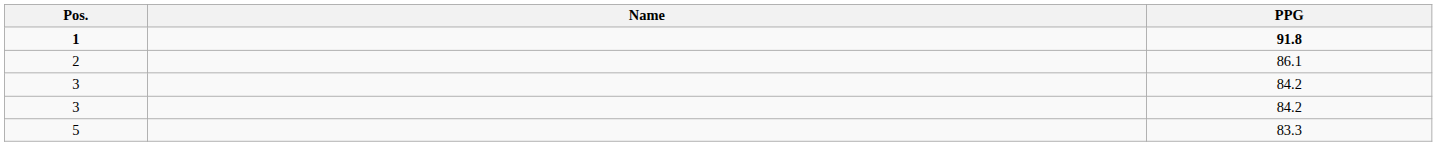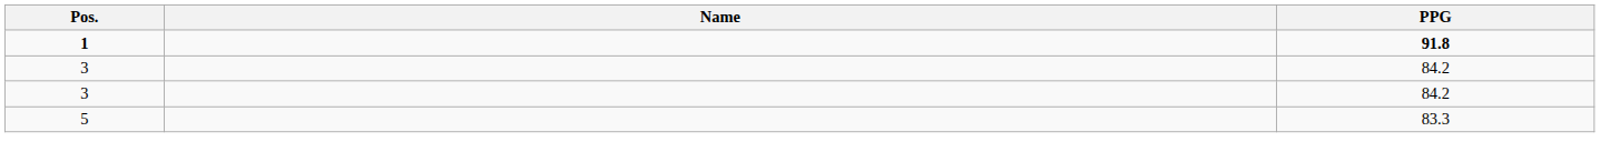- row: 2 | 86.1
